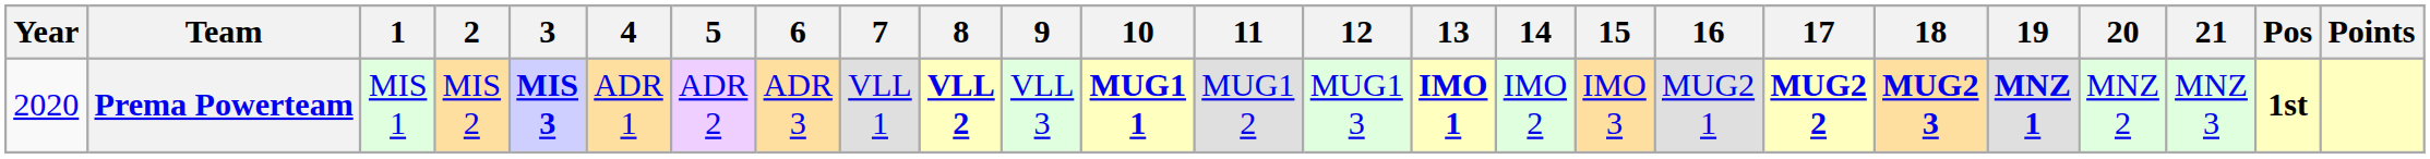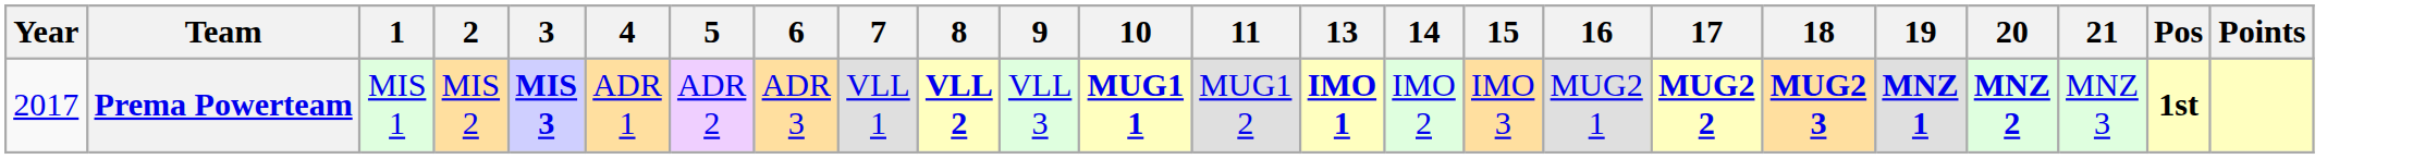- column: 12 | MUG1 3
Prema Powerteam | Year: 2020 -> 2017
Prema Powerteam | 20: normal -> bold
